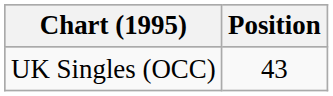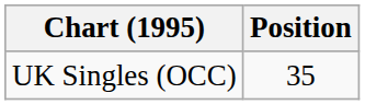UK Singles (OCC) | Position: 43 -> 35
